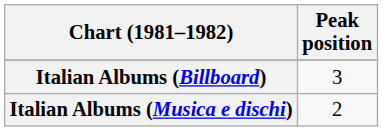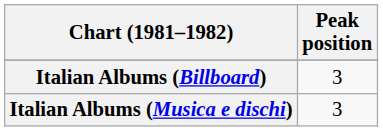Italian Albums (Musica e dischi) | Peak position: 2 -> 3
